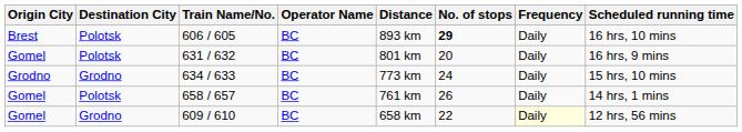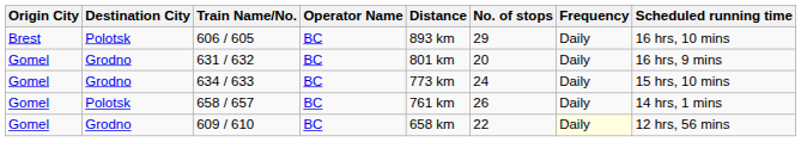606 / 605 | No. of stops: bold -> normal
631 / 632 | Destination City: Polotsk -> Grodno
634 / 633 | Origin City: Grodno -> Gomel
